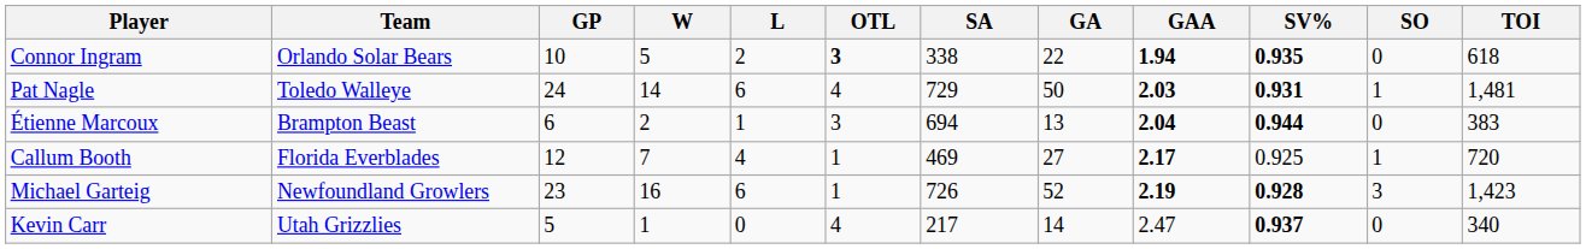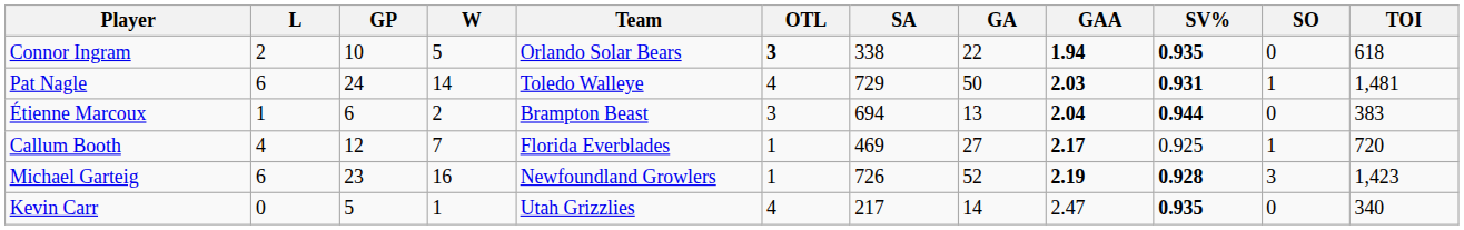columns swapped: Team <-> L
Kevin Carr | SV%: 0.937 -> 0.935
